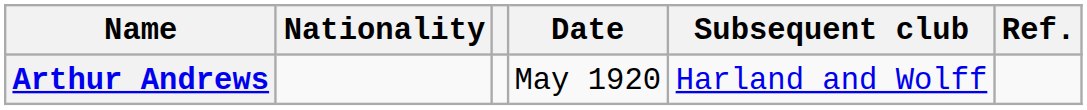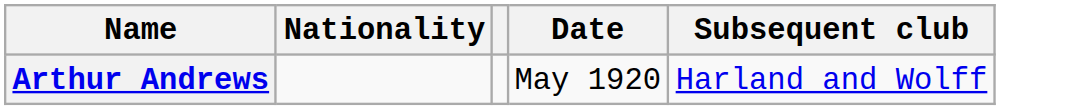- column: Ref.
